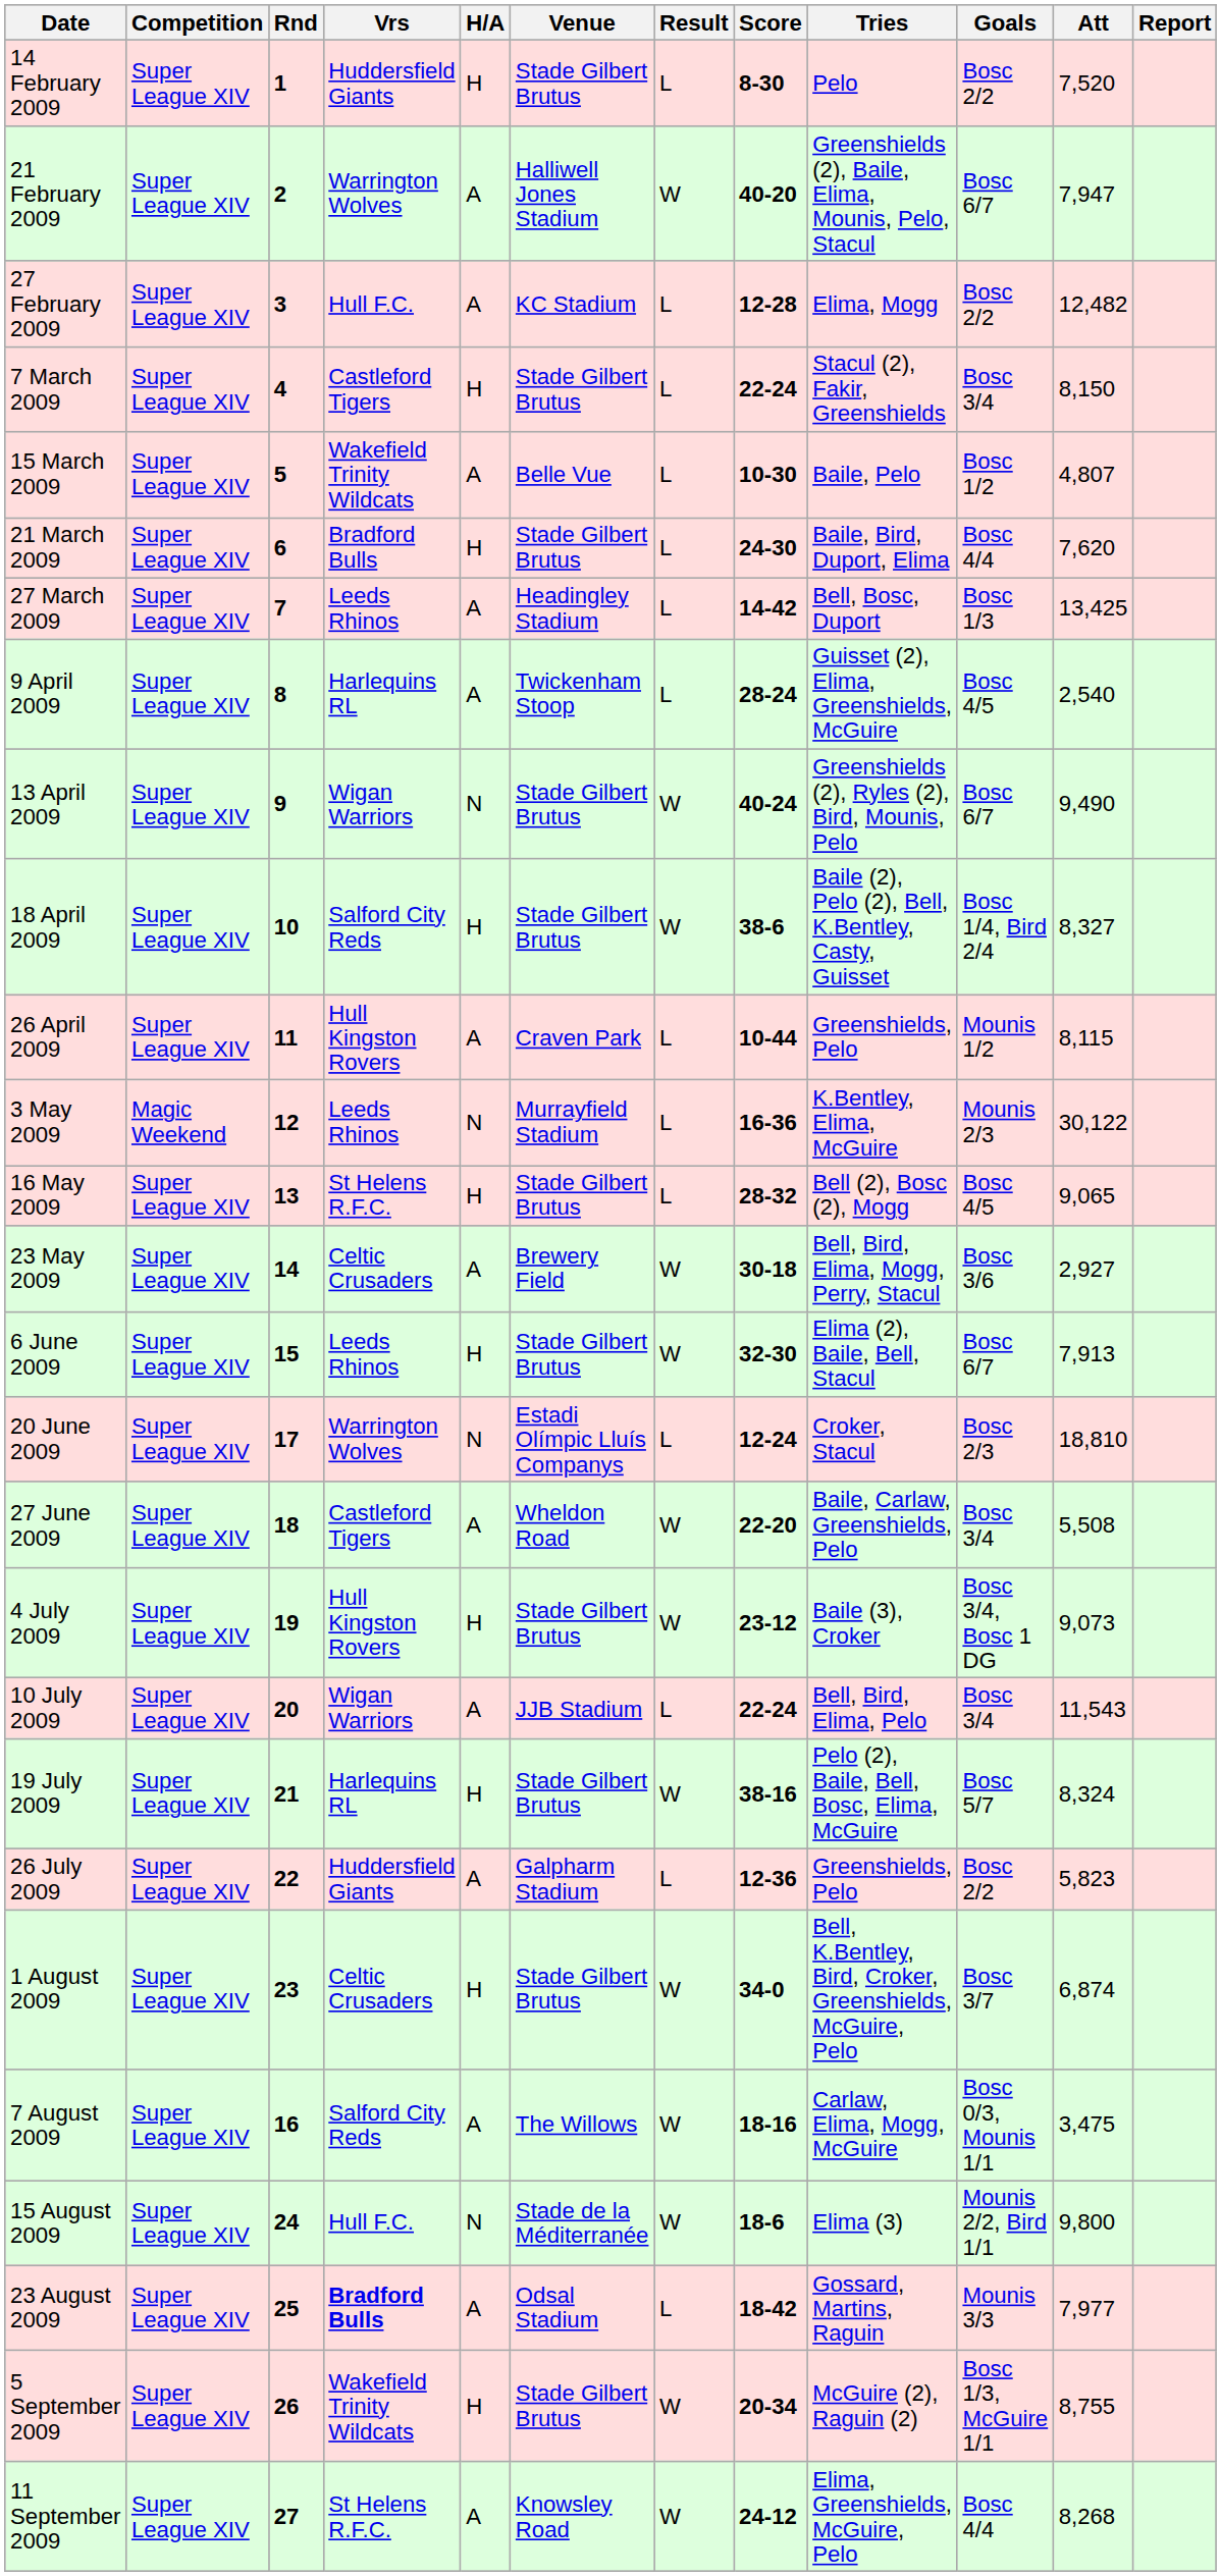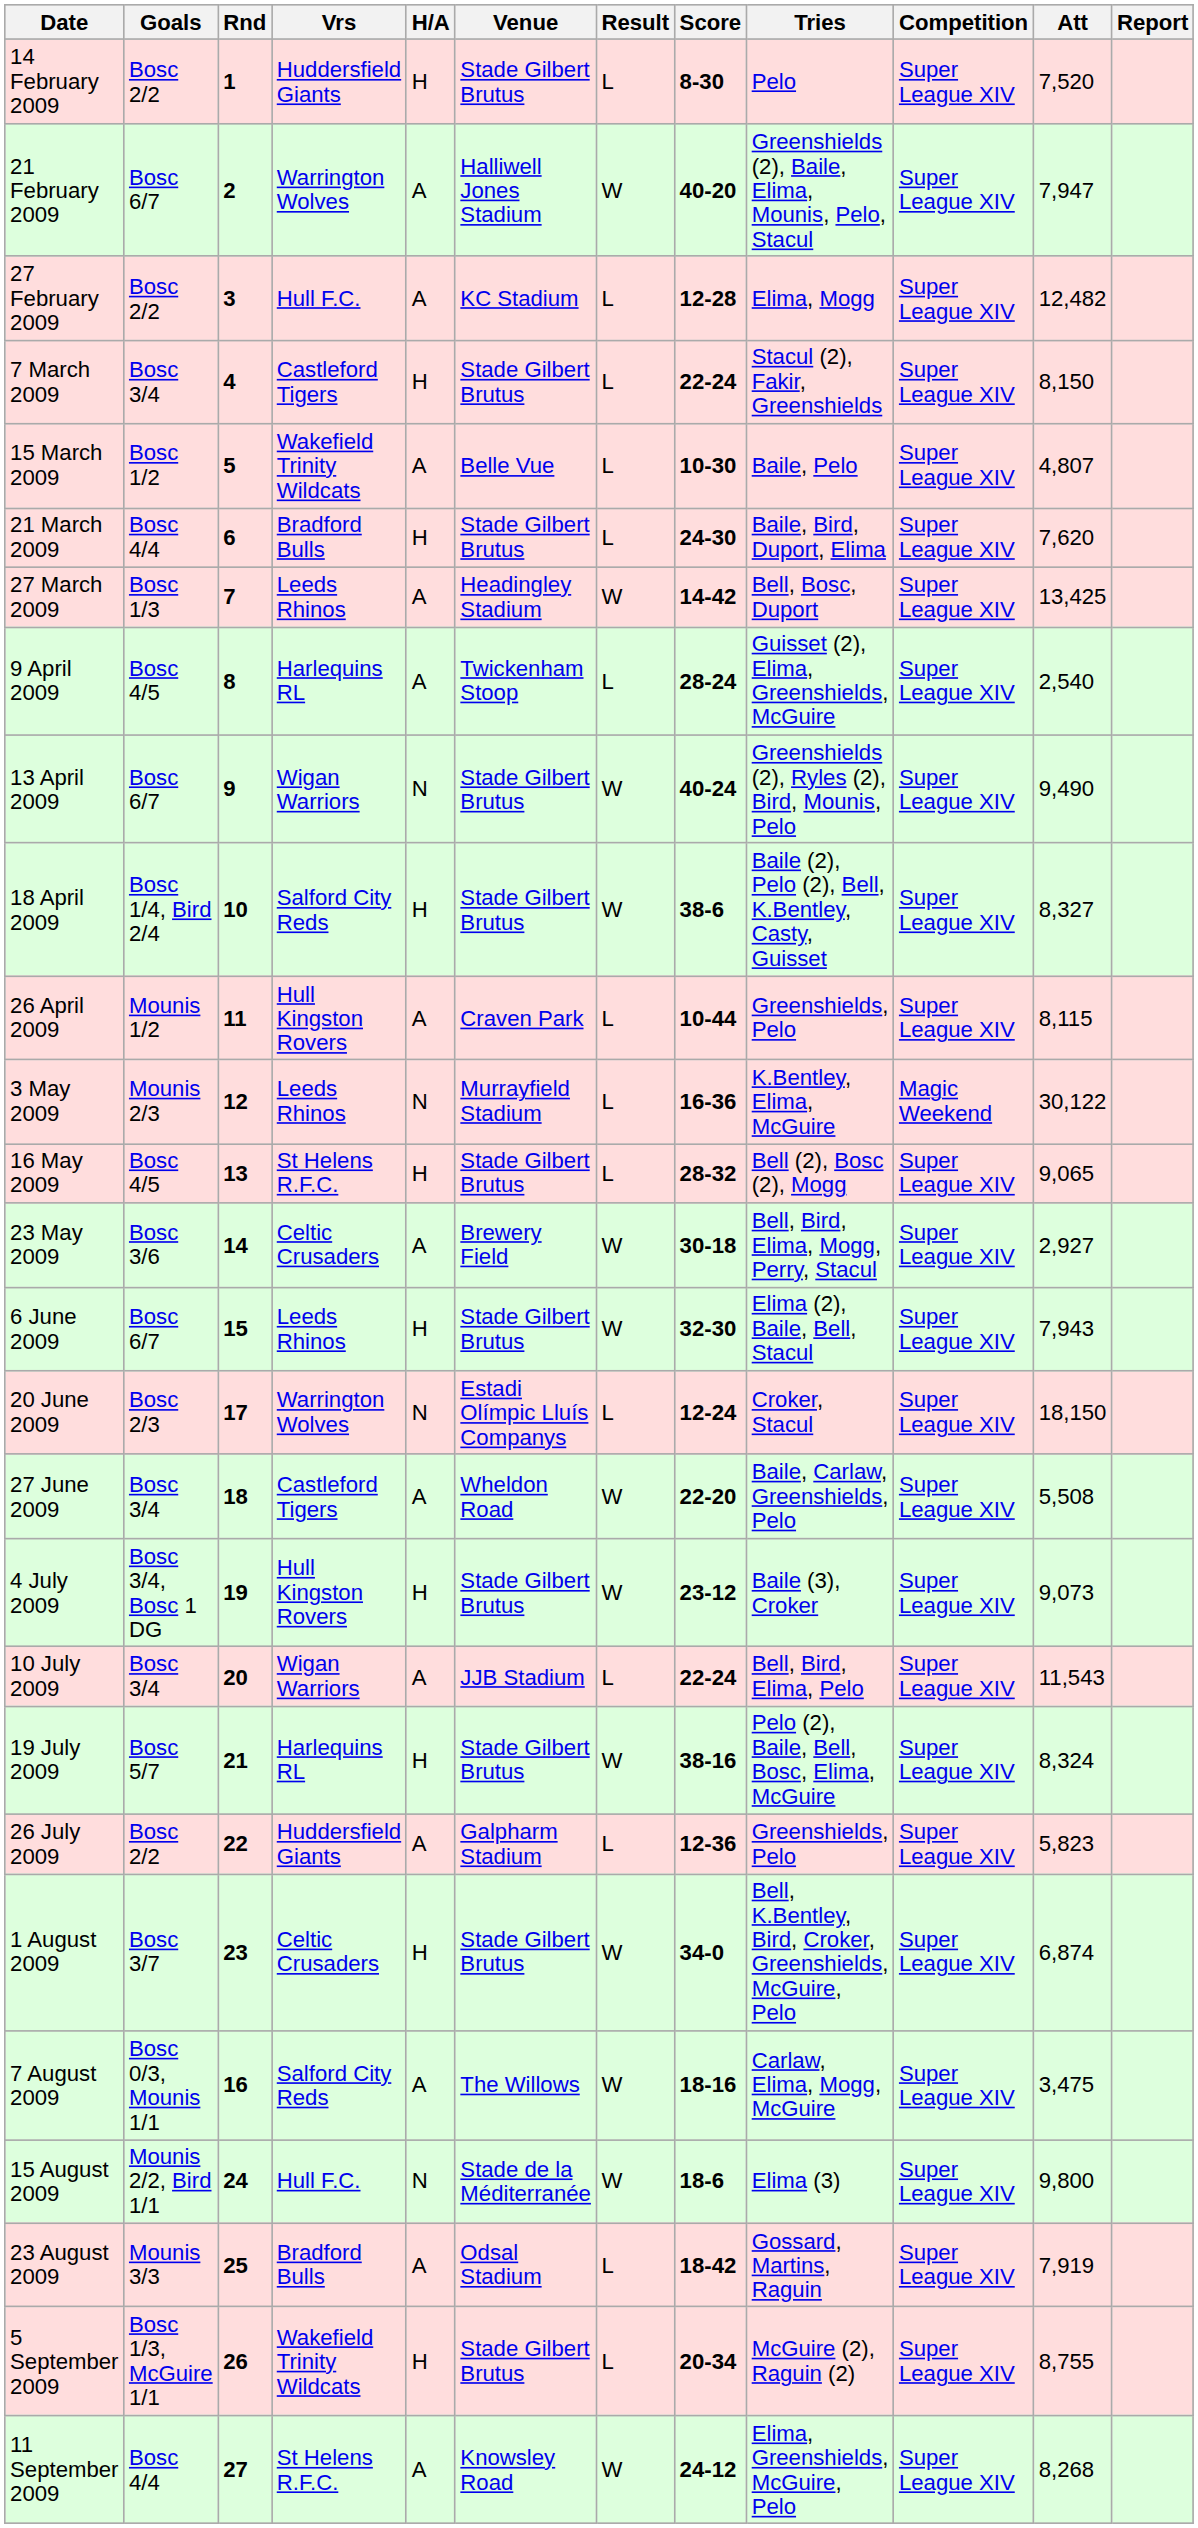columns swapped: Competition <-> Goals
27 March 2009 | Result: L -> W
6 June 2009 | Att: 7,913 -> 7,943
20 June 2009 | Att: 18,810 -> 18,150
23 August 2009 | Vrs: bold -> normal
23 August 2009 | Att: 7,977 -> 7,919
5 September 2009 | Result: W -> L
